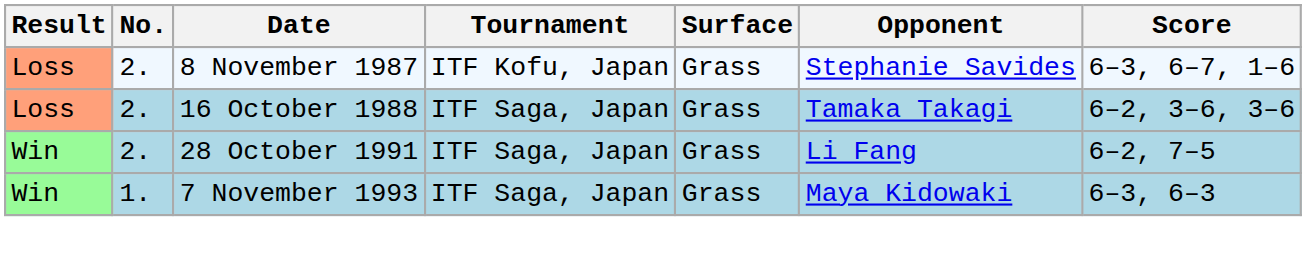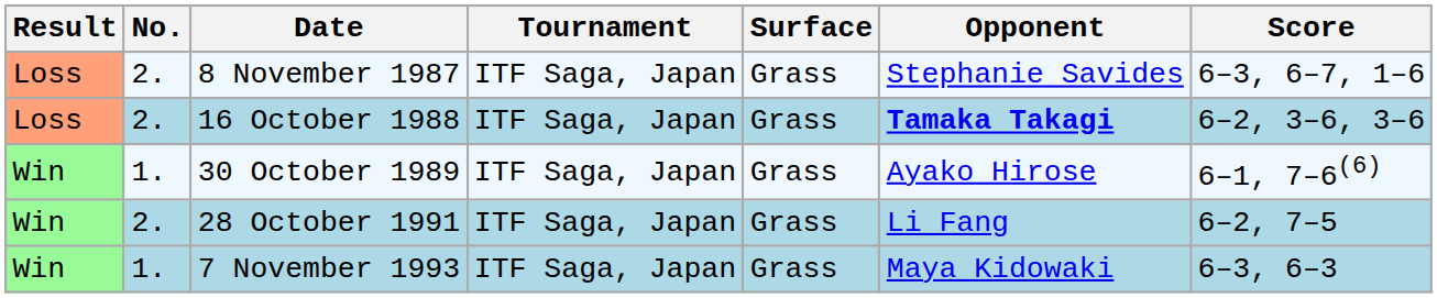8 November 1987 | Tournament: ITF Kofu, Japan -> ITF Saga, Japan
16 October 1988 | Opponent: normal -> bold
+ row: Win | 1. | 30 October 1989 | ITF Saga, Japan | Grass | Ayako Hirose | 6–1, 7–6(6)
